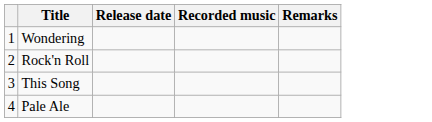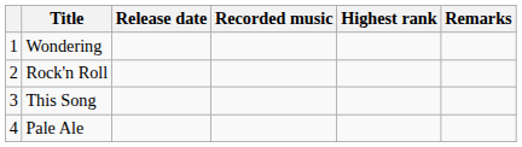+ column: Highest rank
